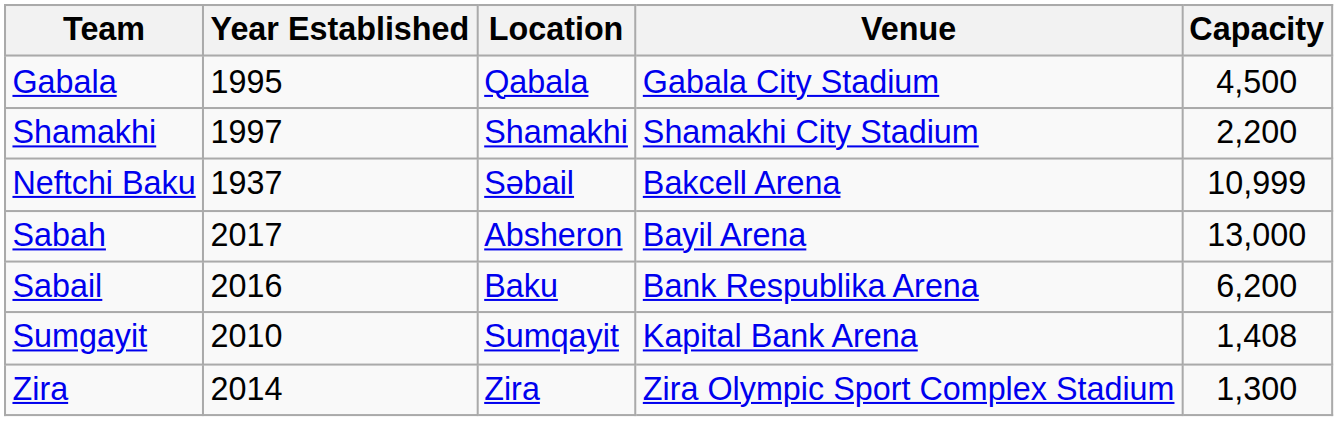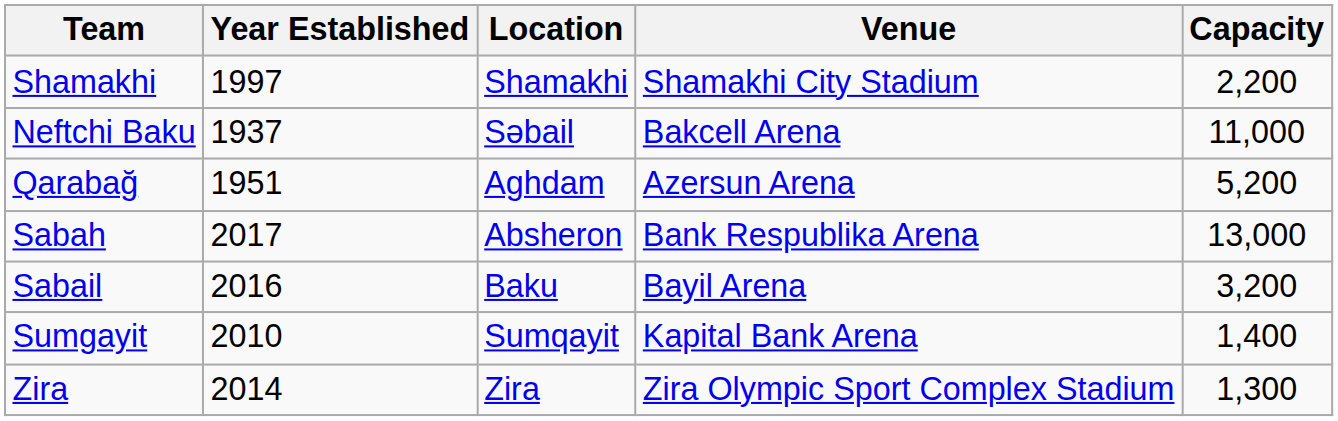- row: Gabala | 1995 | Qabala | Gabala City Stadium | 4,500
Neftchi Baku | Capacity: 10,999 -> 11,000
+ row: Qarabağ | 1951 | Aghdam | Azersun Arena | 5,200
Sabah | Venue: Bayil Arena -> Bank Respublika Arena
Sabail | Venue: Bank Respublika Arena -> Bayil Arena
Sabail | Capacity: 6,200 -> 3,200
Sumgayit | Capacity: 1,408 -> 1,400
